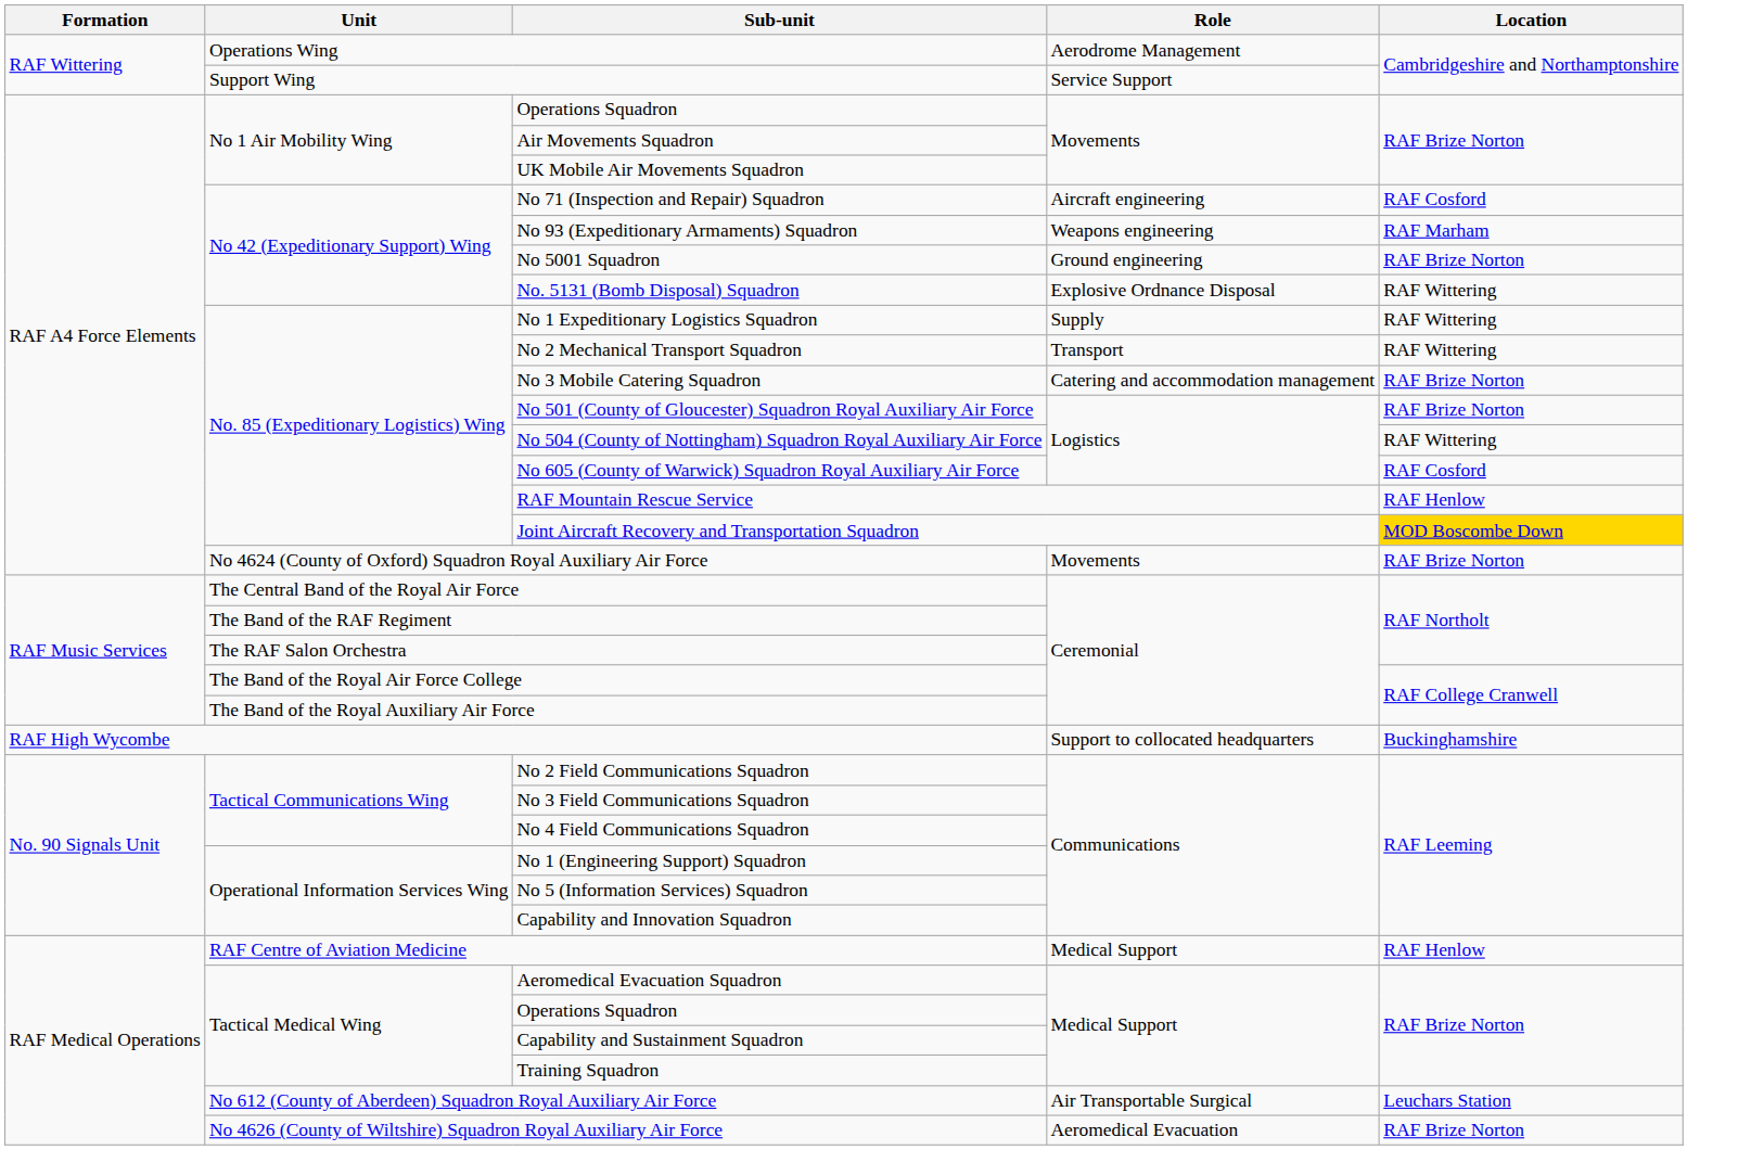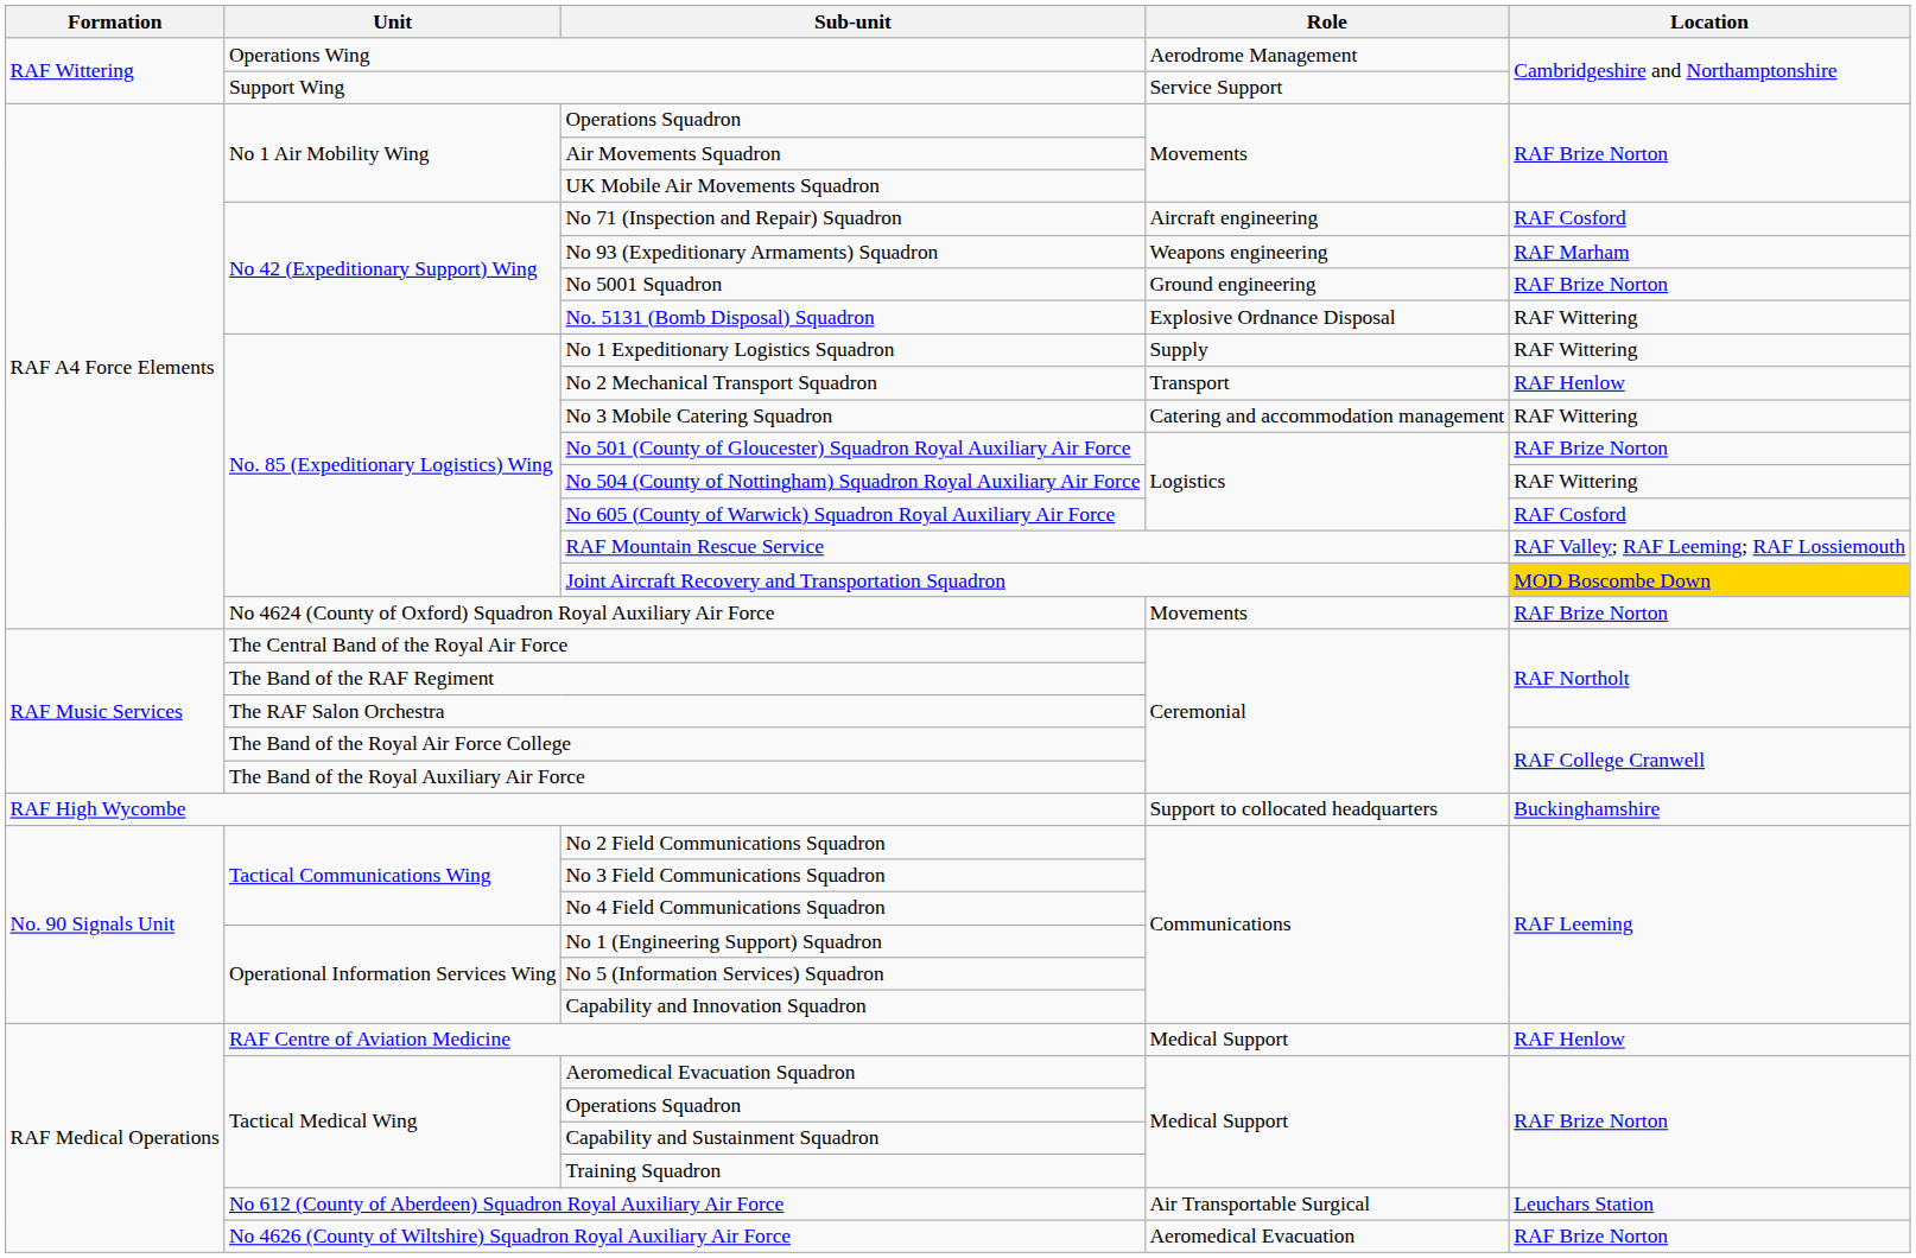No 2 Mechanical Transport Squadron | Location: RAF Wittering -> RAF Henlow
No 3 Mobile Catering Squadron | Location: RAF Brize Norton -> RAF Wittering
RAF Mountain Rescue Service | Location: RAF Henlow -> RAF Valley; RAF Leeming; RAF Lossiemouth
